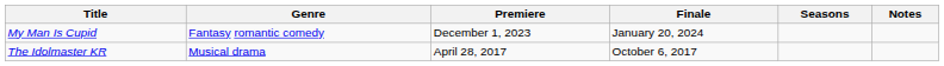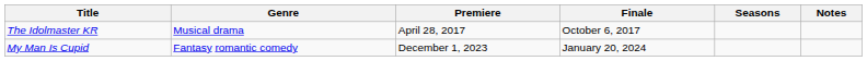rows swapped: The Idolmaster KR <-> My Man Is Cupid
